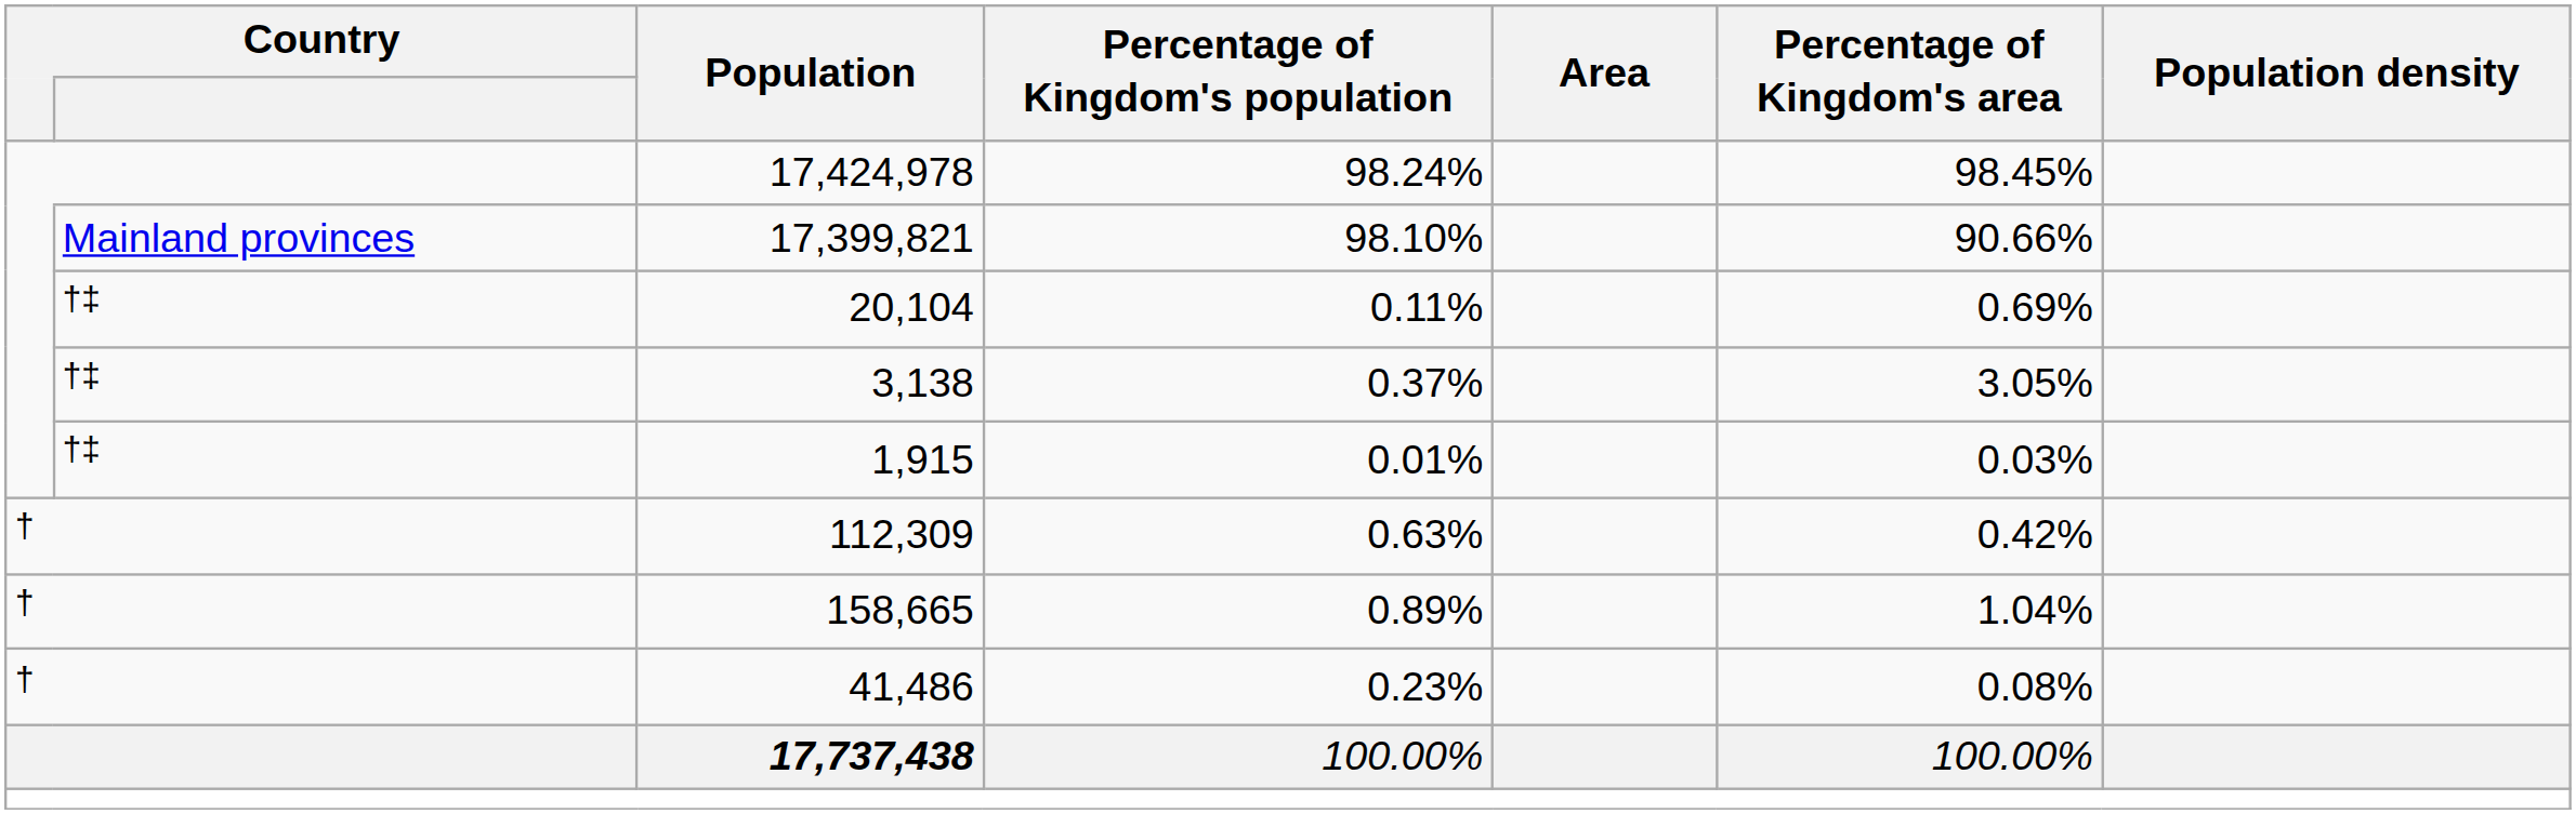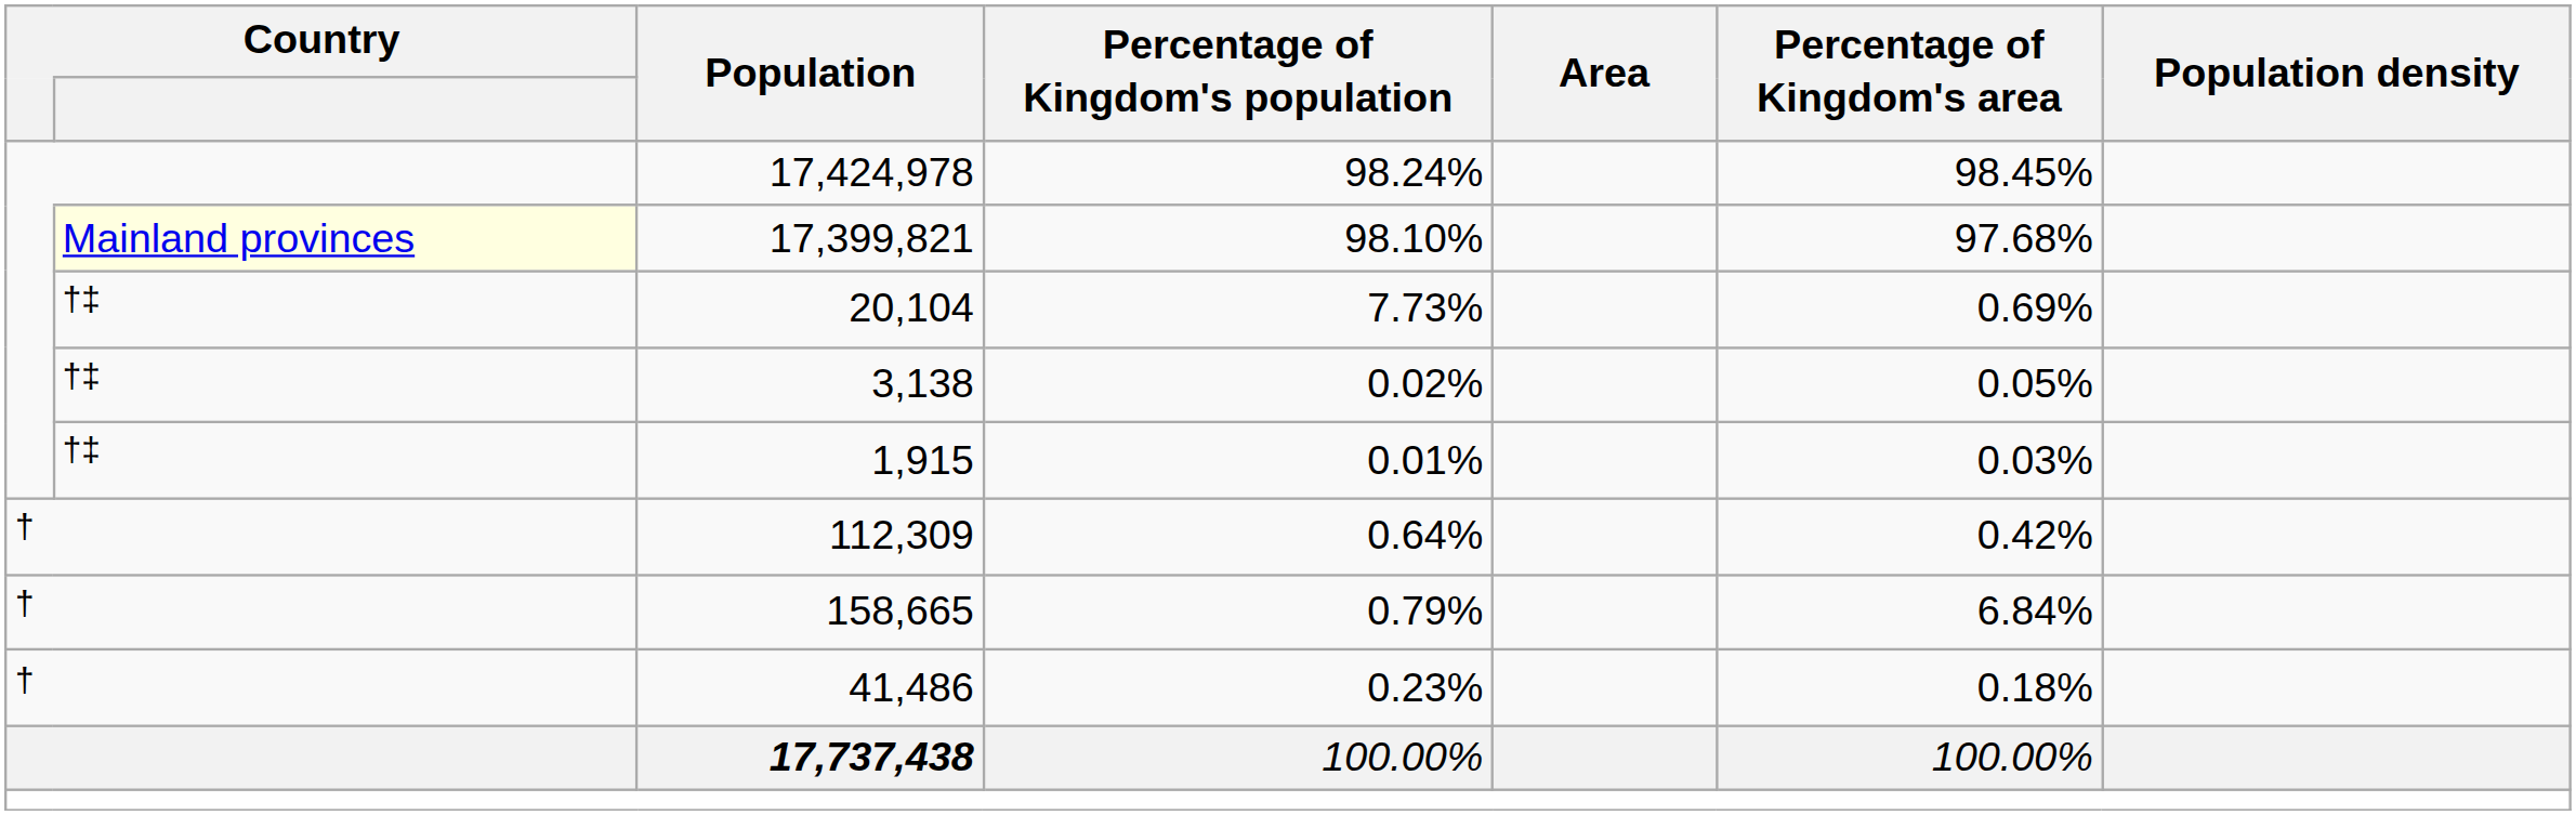17,399,821 | column 2: no background -> lightyellow background
17,399,821 | Percentage of Kingdom's area: 90.66% -> 97.68%
20,104 | Percentage of Kingdom's population: 0.11% -> 7.73%
3,138 | Percentage of Kingdom's population: 0.37% -> 0.02%
3,138 | Percentage of Kingdom's area: 3.05% -> 0.05%
112,309 | Percentage of Kingdom's population: 0.63% -> 0.64%
158,665 | Percentage of Kingdom's population: 0.89% -> 0.79%
158,665 | Percentage of Kingdom's area: 1.04% -> 6.84%
41,486 | Percentage of Kingdom's area: 0.08% -> 0.18%
